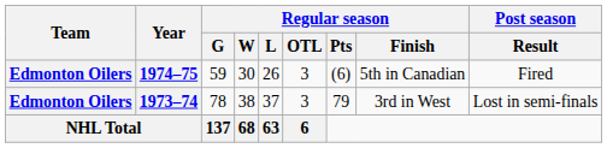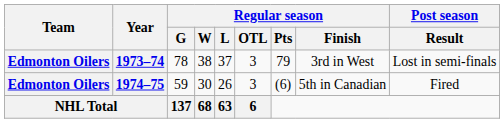rows swapped: 1973–74 <-> 1974–75
